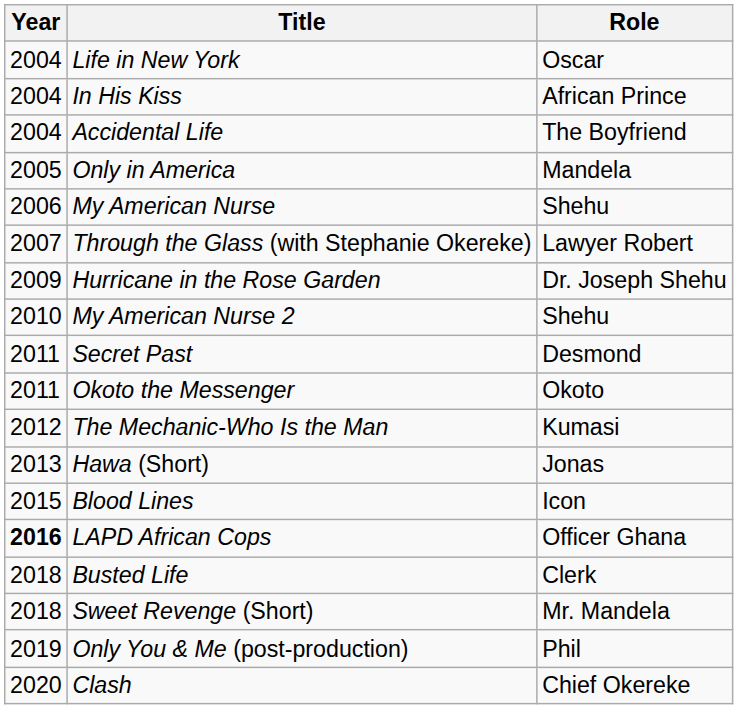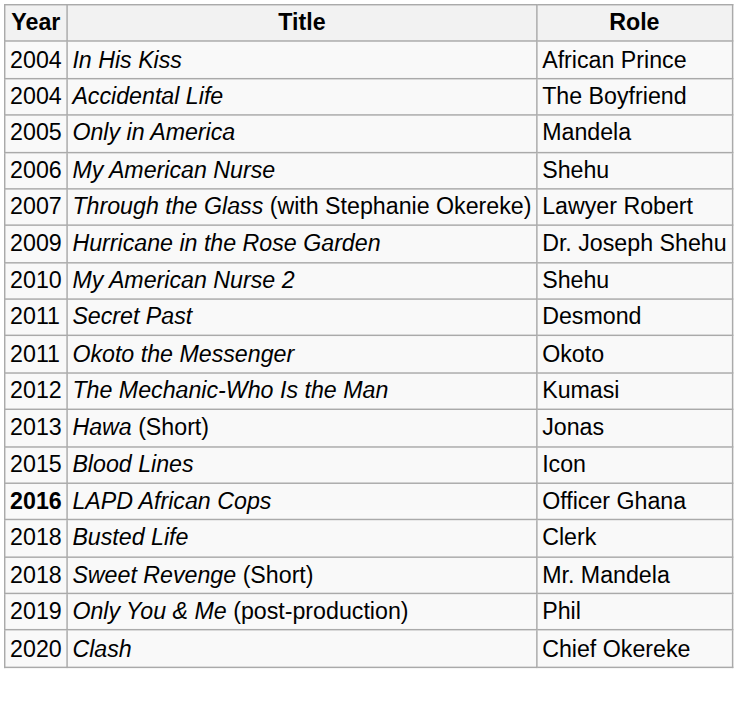- row: 2004 | Life in New York | Oscar
